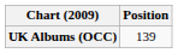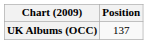UK Albums (OCC) | Position: 139 -> 137
